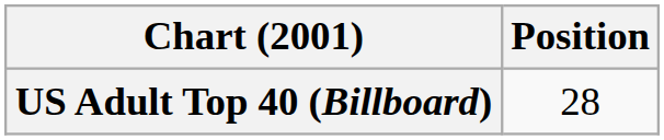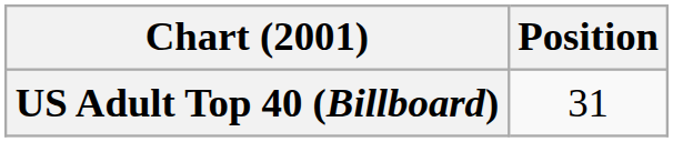US Adult Top 40 (Billboard) | Position: 28 -> 31
